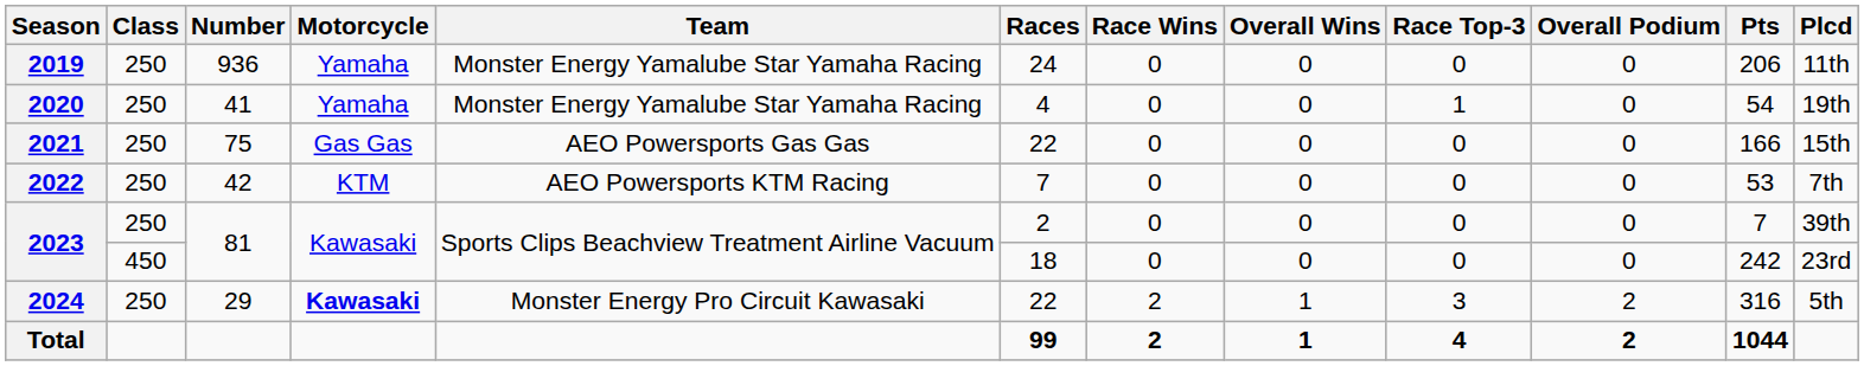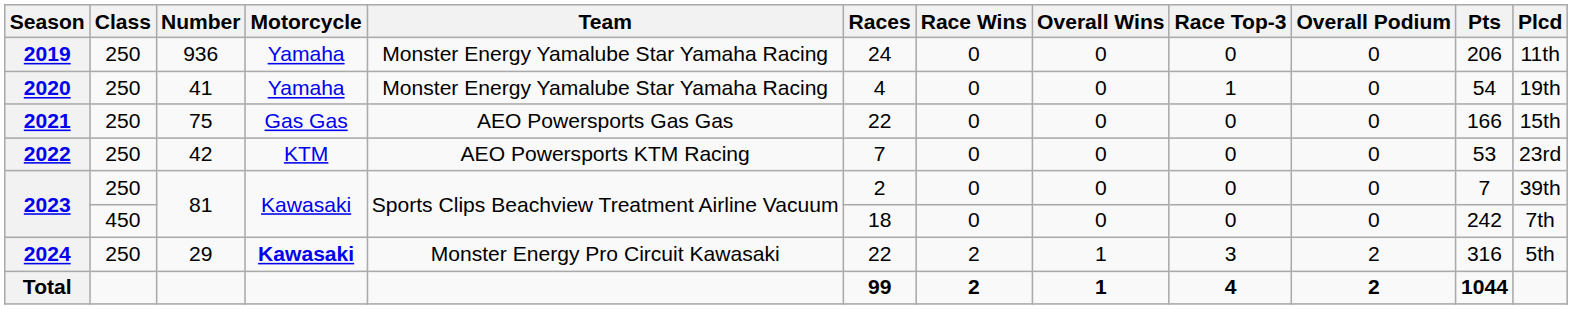2022 | Plcd: 7th -> 23rd
2023 / 450 | Plcd: 23rd -> 7th
